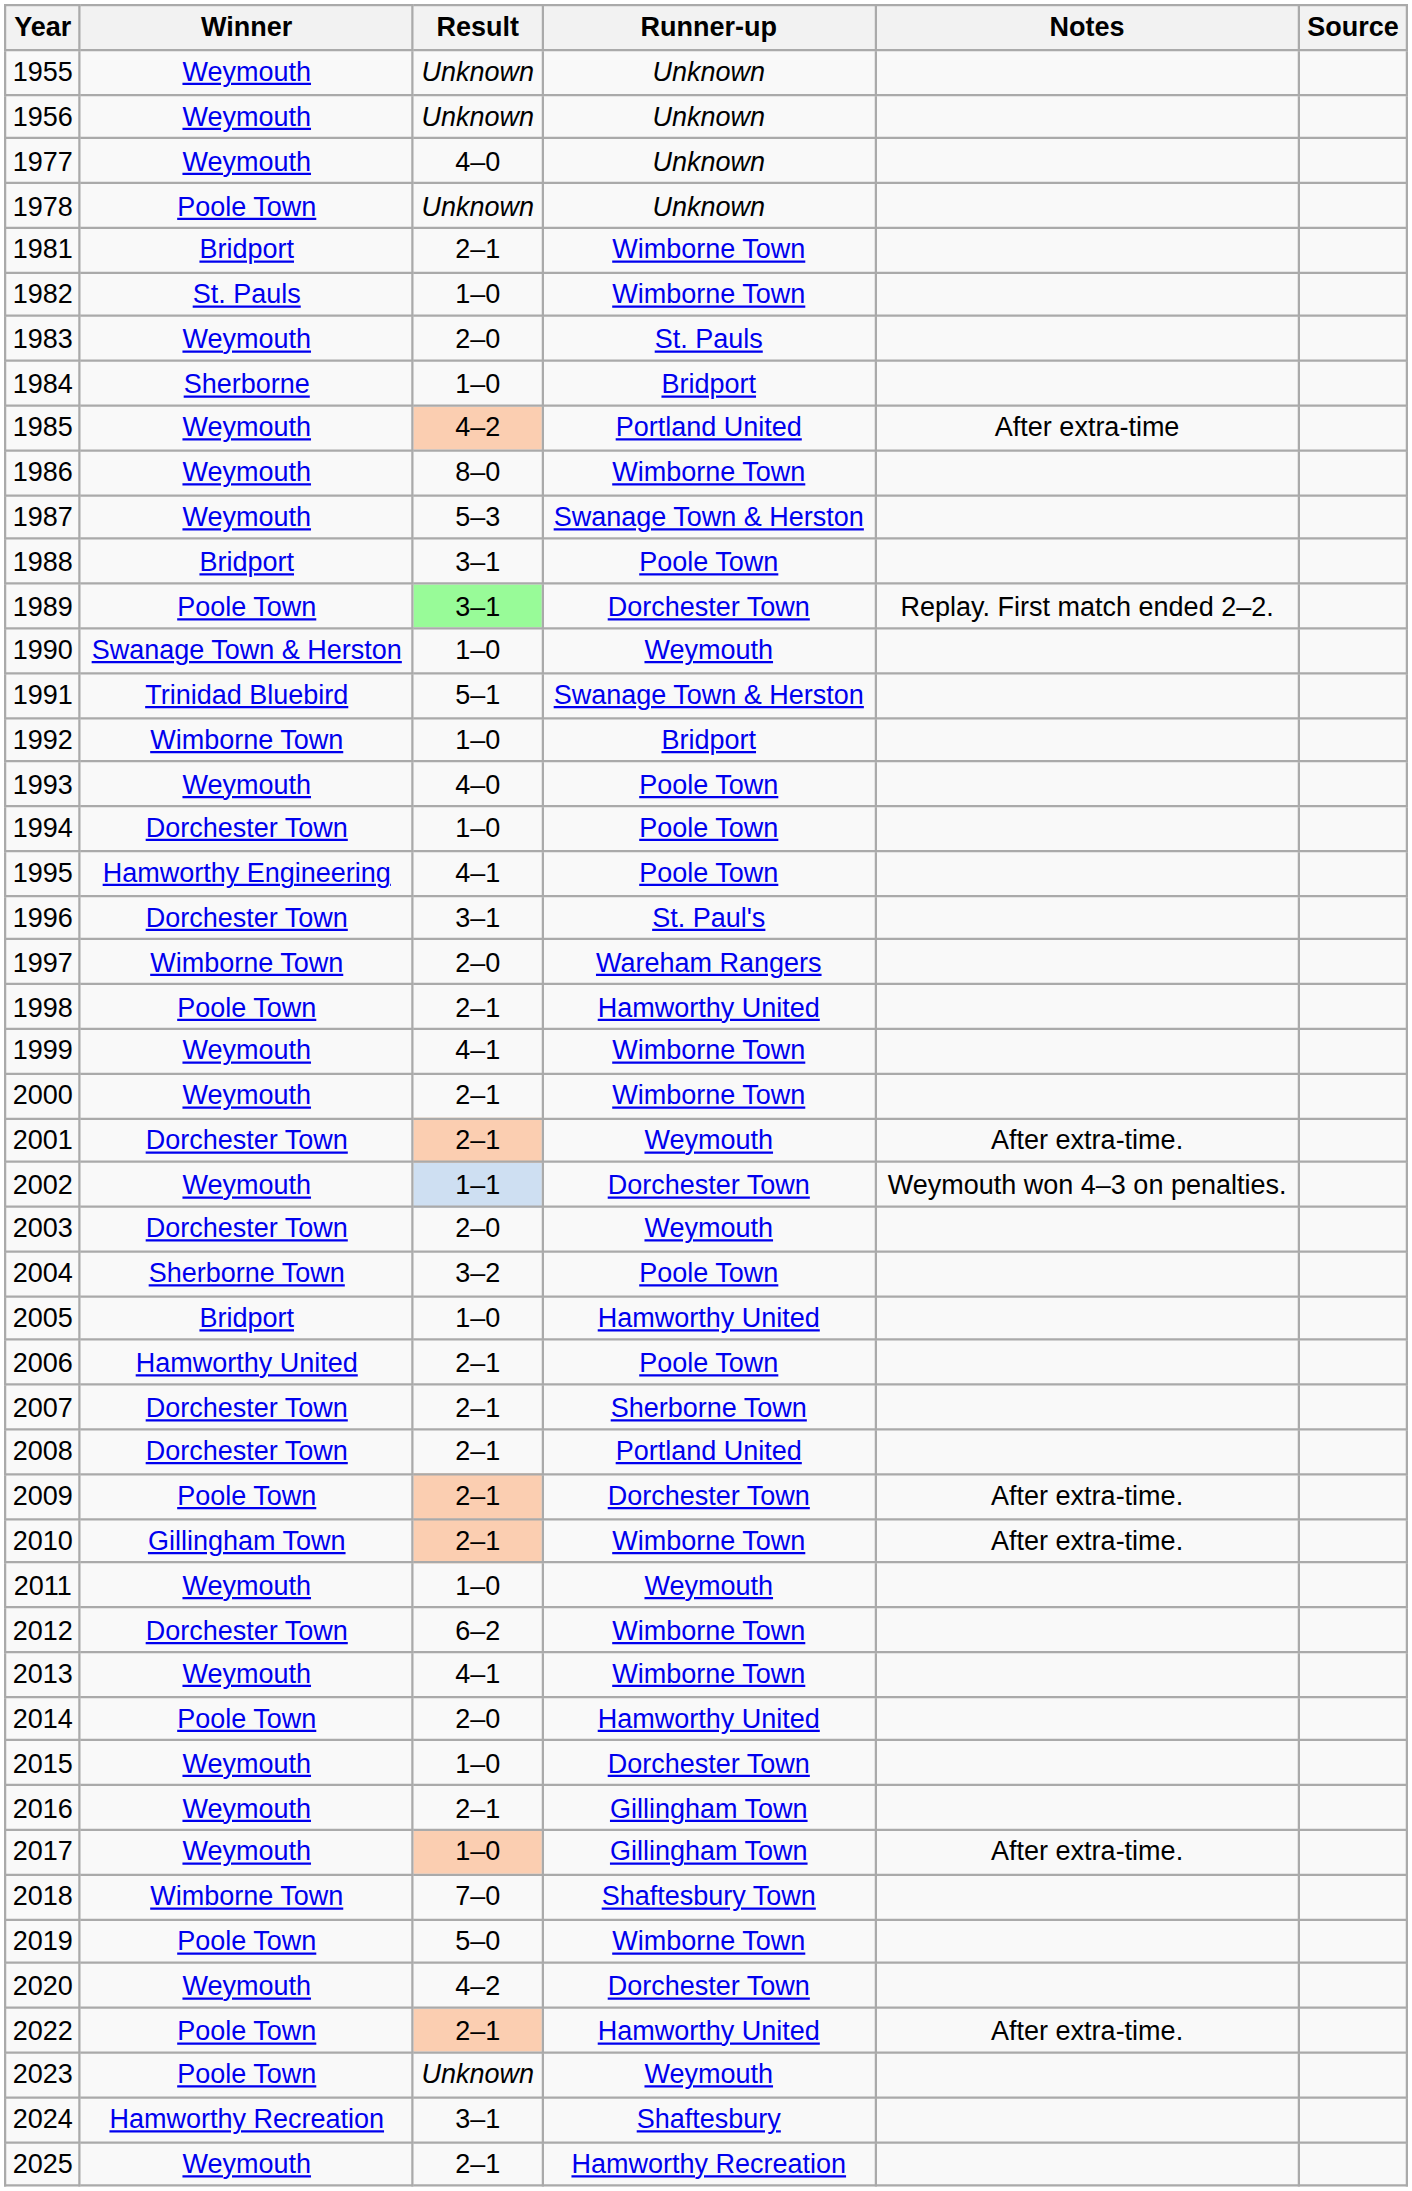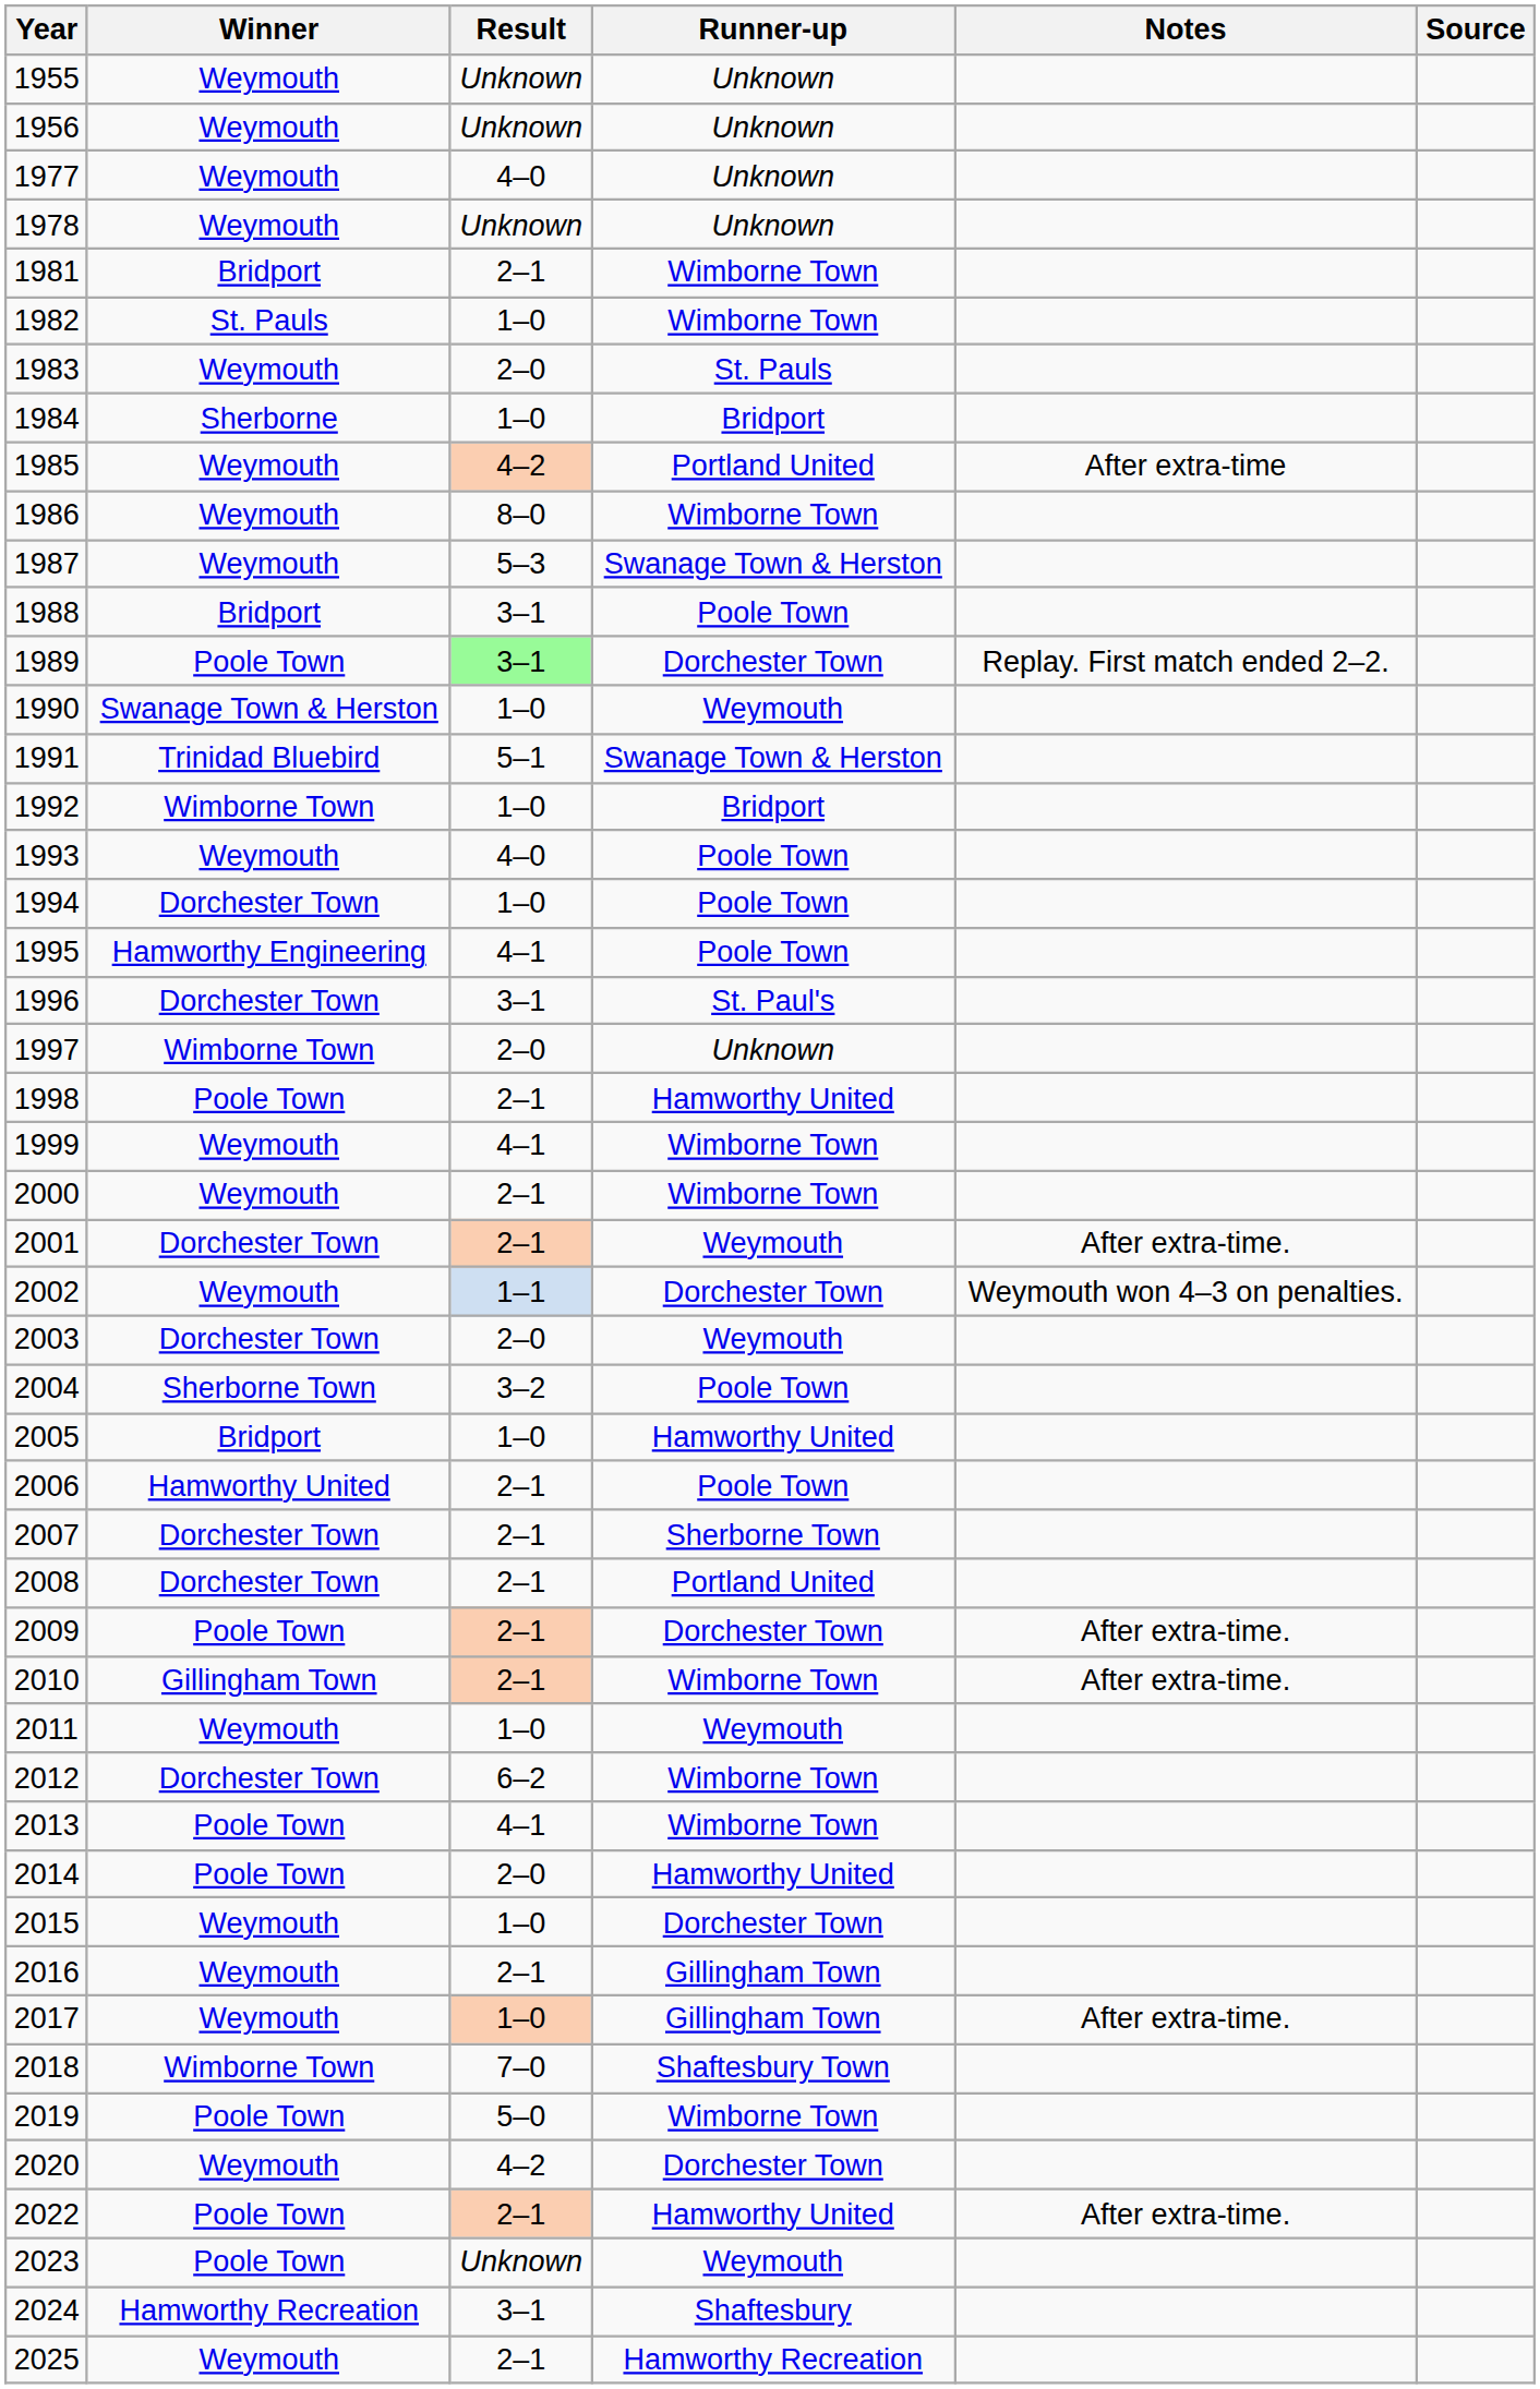1978 | Winner: Poole Town -> Weymouth
1997 | Runner-up: Wareham Rangers -> Unknown
2013 | Winner: Weymouth -> Poole Town
